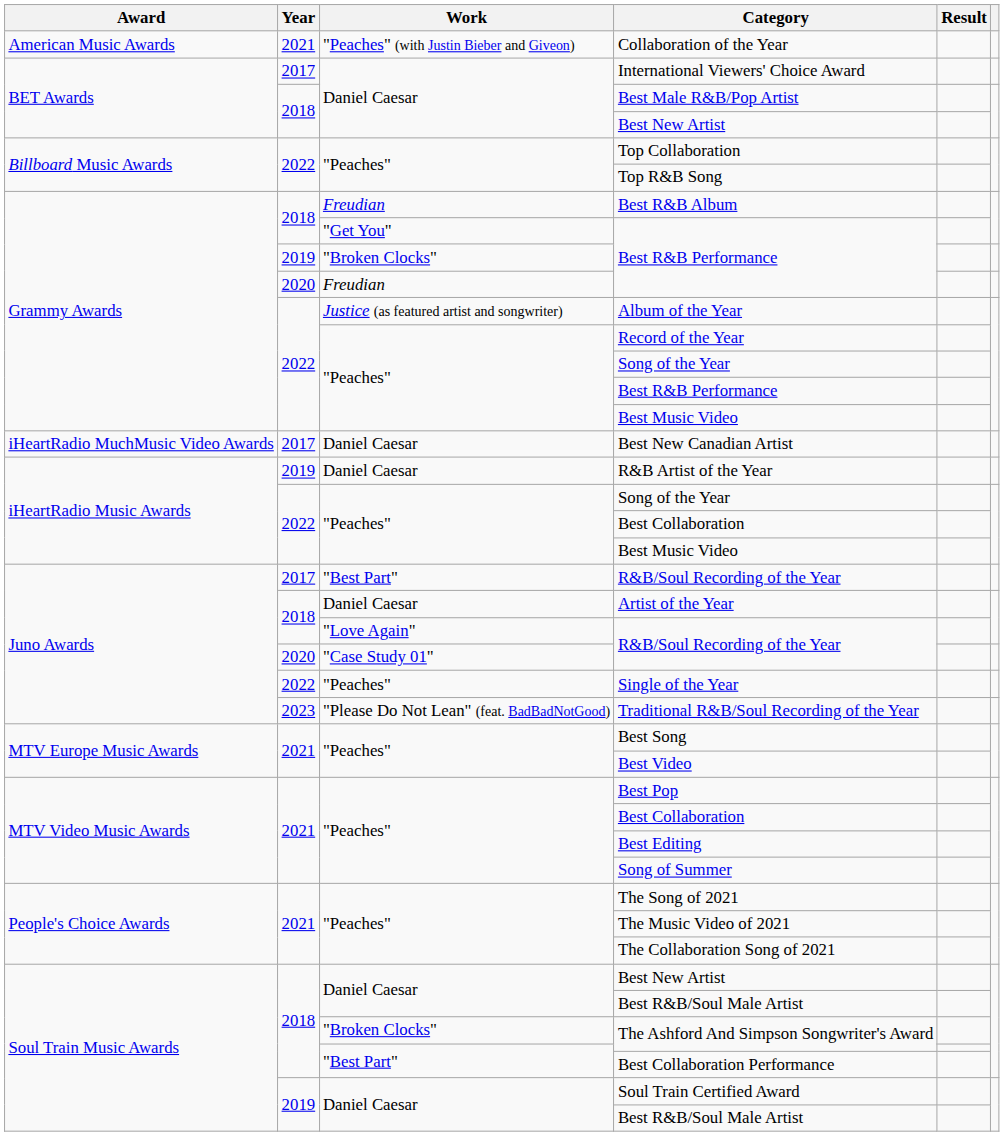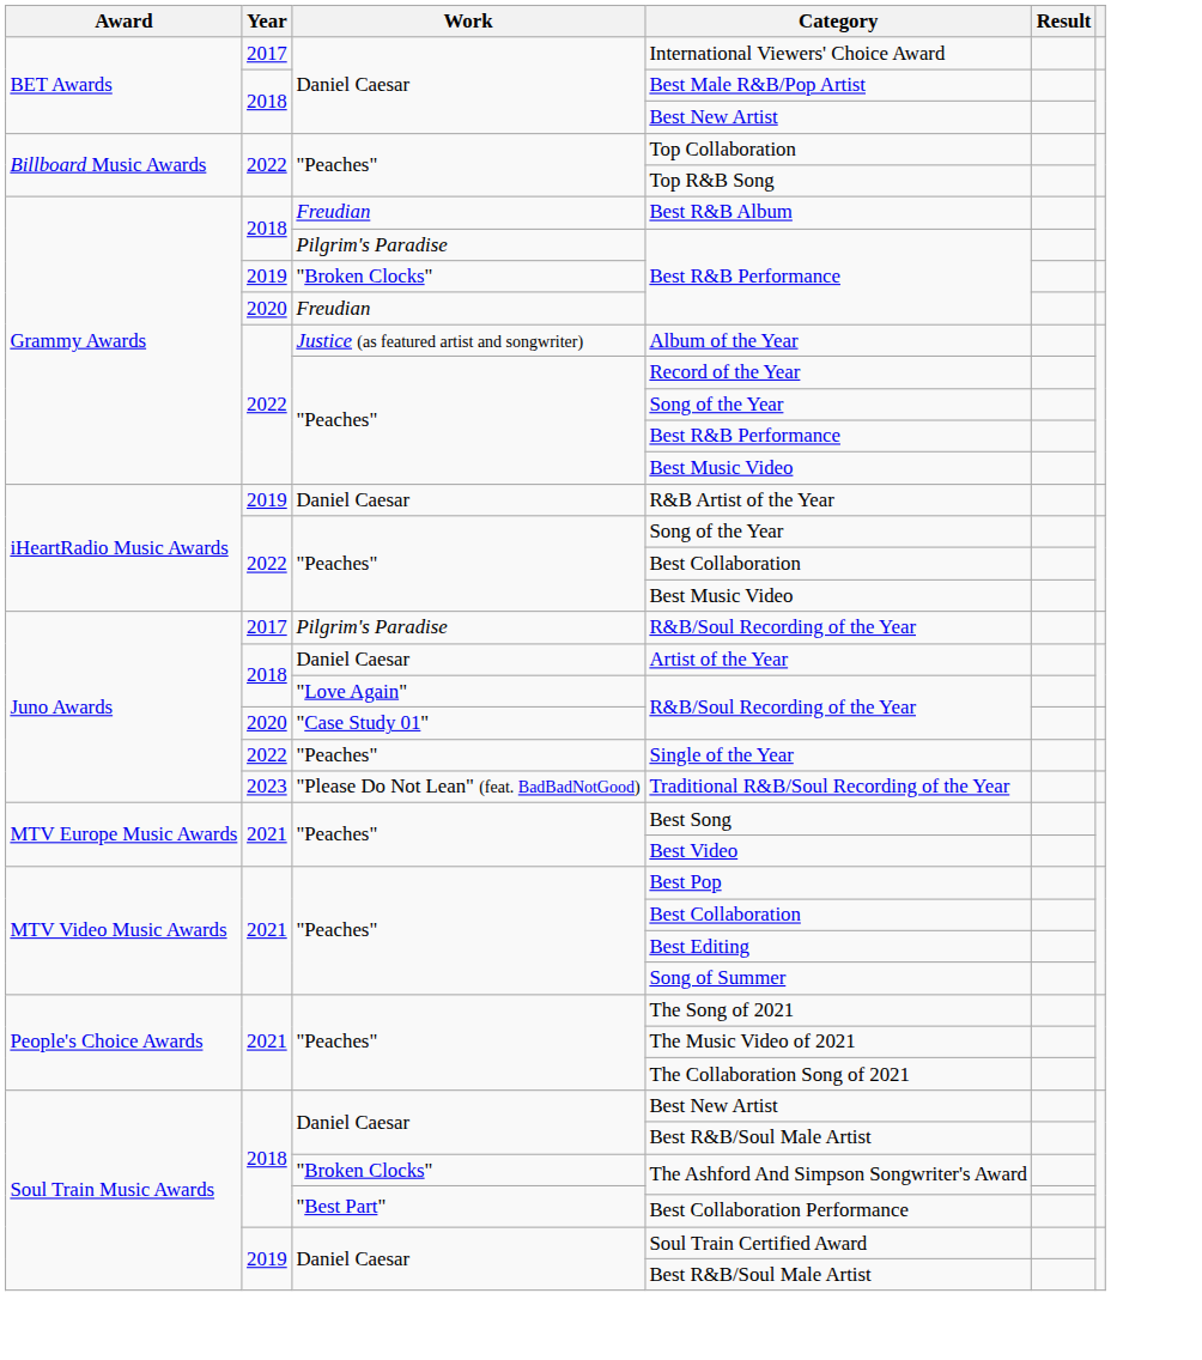- row: American Music Awards | 2021 | "Peaches" (with Justin Bieber and Giveon) | Collaboration of the Year
2018 / Best R&B Performance | Work: "Get You" -> Pilgrim's Paradise
- row: iHeartRadio MuchMusic Video Awards | 2017 | Daniel Caesar | Best New Canadian Artist
2017 / R&B/Soul Recording of the Year | Work: "Best Part" -> Pilgrim's Paradise
